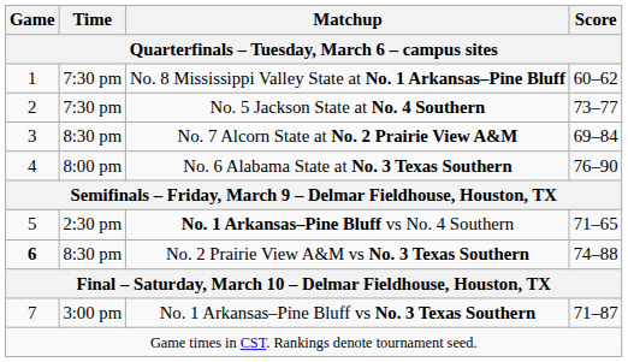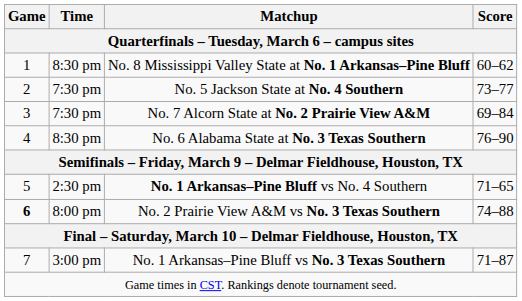No. 8 Mississippi Valley State at No. 1 Arkansas–Pine Bluff | Time: 7:30 pm -> 8:30 pm
No. 7 Alcorn State at No. 2 Prairie View A&M | Time: 8:30 pm -> 7:30 pm
No. 6 Alabama State at No. 3 Texas Southern | Time: 8:00 pm -> 8:30 pm
No. 2 Prairie View A&M vs No. 3 Texas Southern | Time: 8:30 pm -> 8:00 pm
